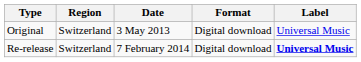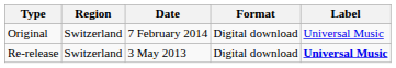Original | Date: 3 May 2013 -> 7 February 2014
Re-release | Date: 7 February 2014 -> 3 May 2013
